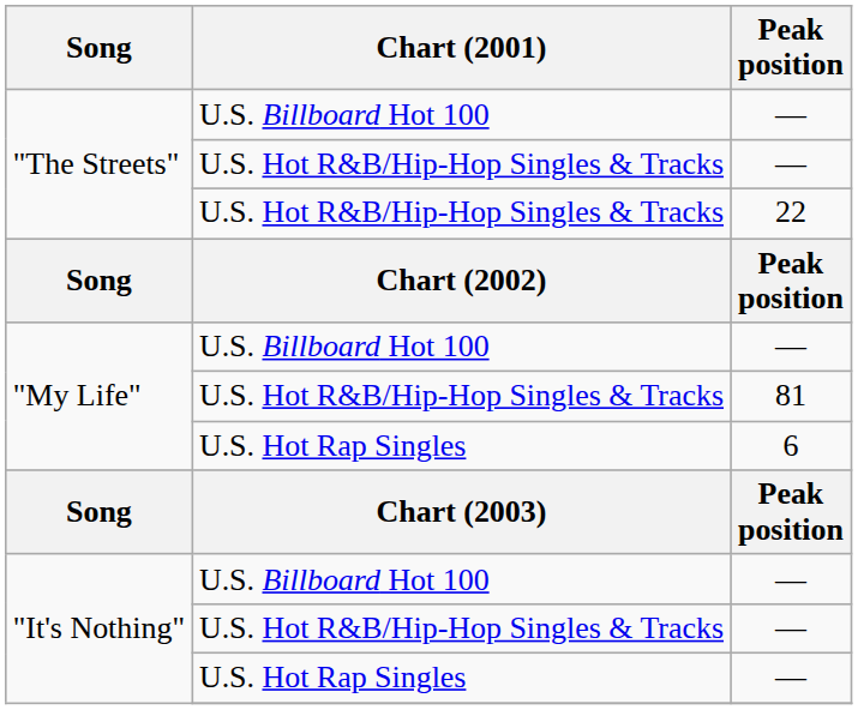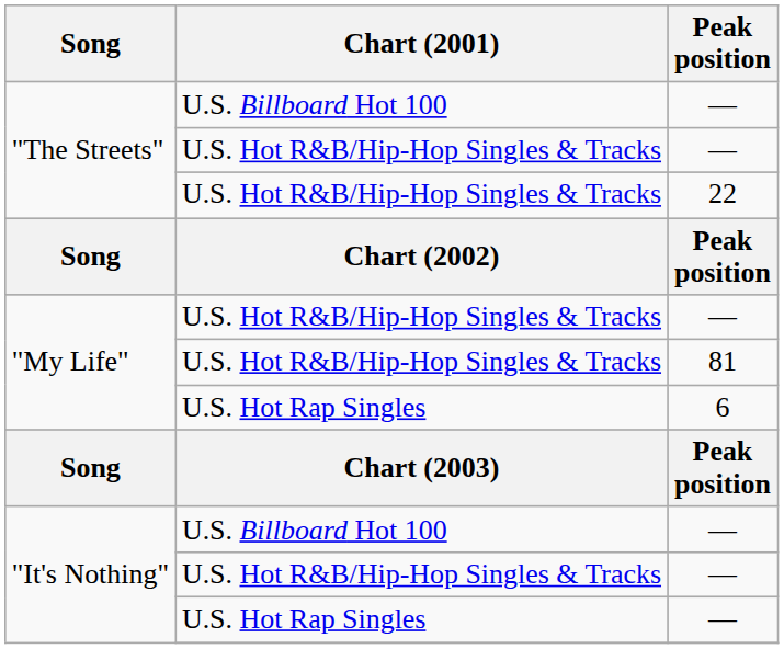"My Life" / — | Chart (2001): U.S. Billboard Hot 100 -> U.S. Hot R&B/Hip-Hop Singles & Tracks
